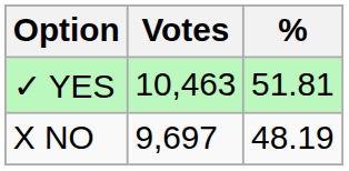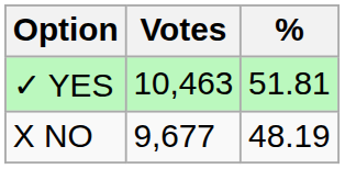X NO | Votes: 9,697 -> 9,677
